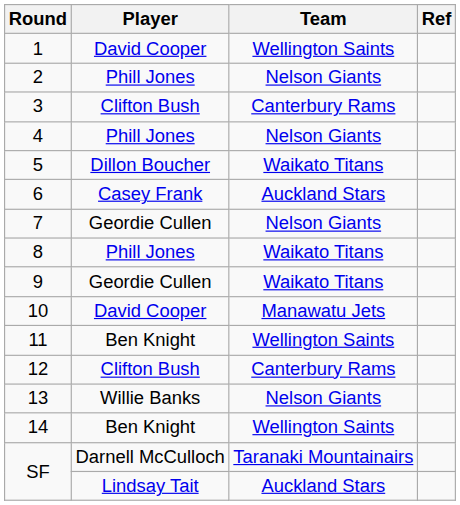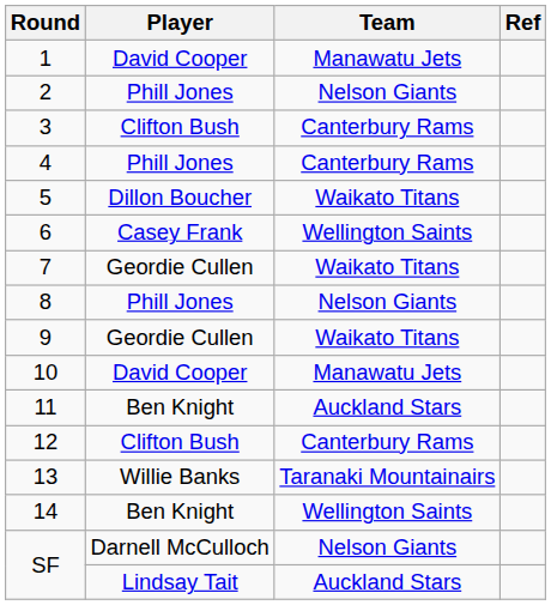1 | Team: Wellington Saints -> Manawatu Jets
4 | Team: Nelson Giants -> Canterbury Rams
6 | Team: Auckland Stars -> Wellington Saints
7 | Team: Nelson Giants -> Waikato Titans
8 | Team: Waikato Titans -> Nelson Giants
11 | Team: Wellington Saints -> Auckland Stars
13 | Team: Nelson Giants -> Taranaki Mountainairs
SF / Darnell McCulloch | Team: Taranaki Mountainairs -> Nelson Giants
